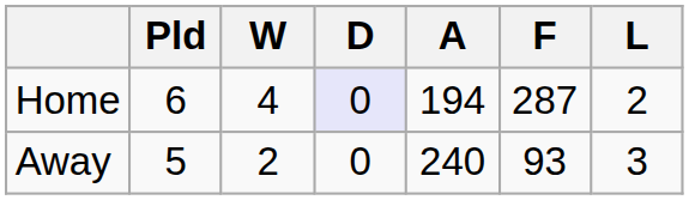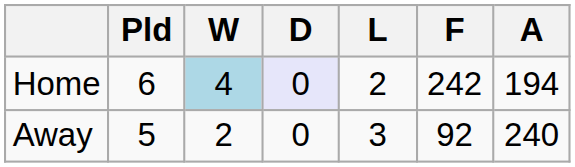columns swapped: L <-> A
Home | W: no background -> lightblue background
Home | F: 287 -> 242
Away | F: 93 -> 92
